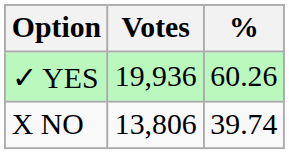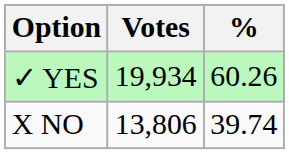✓ YES | Votes: 19,936 -> 19,934
